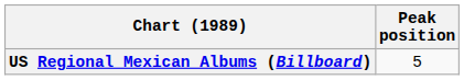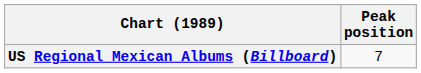US Regional Mexican Albums (Billboard) | Peak position: 5 -> 7
